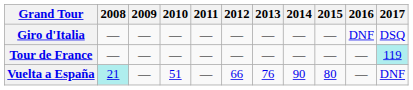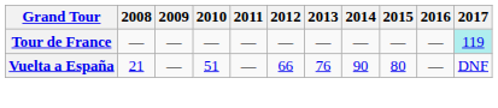- row: Giro d'Italia | — | — | — | — | — | — | — | — | DNF | DSQ
Vuelta a España | 2008: paleturquoise background -> no background
